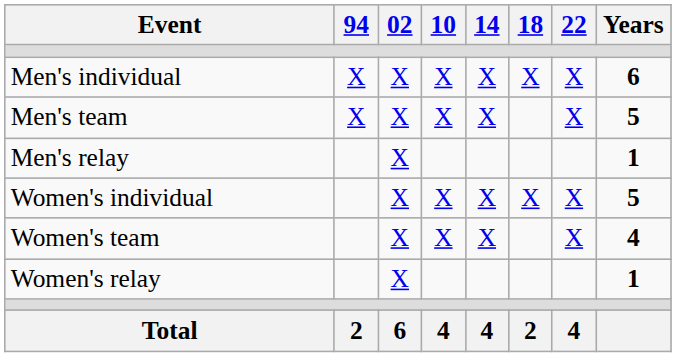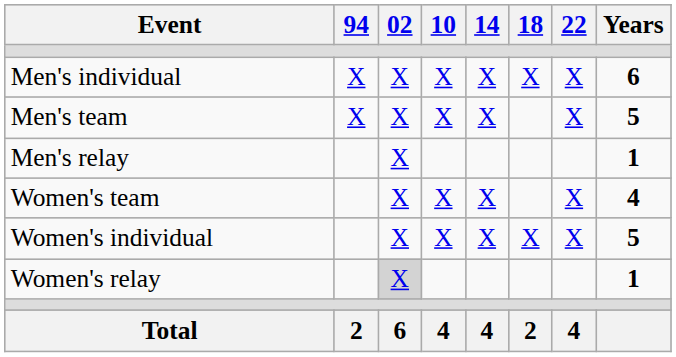rows swapped: Women's individual <-> Women's team
Women's relay | 02: no background -> lightgrey background
